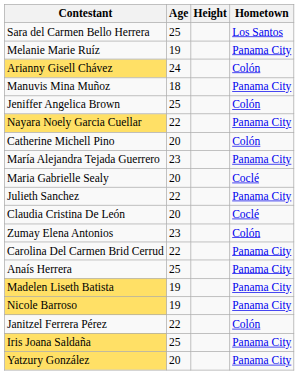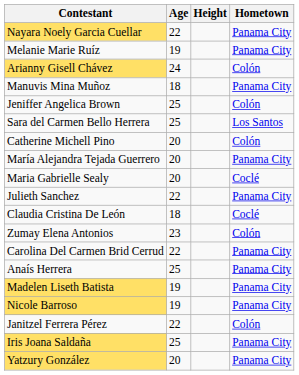rows swapped: Nayara Noely Garcia Cuellar <-> Sara del Carmen Bello Herrera
María Alejandra Tejada Guerrero | Age: 23 -> 20
Claudia Cristina De León | Age: 20 -> 18
